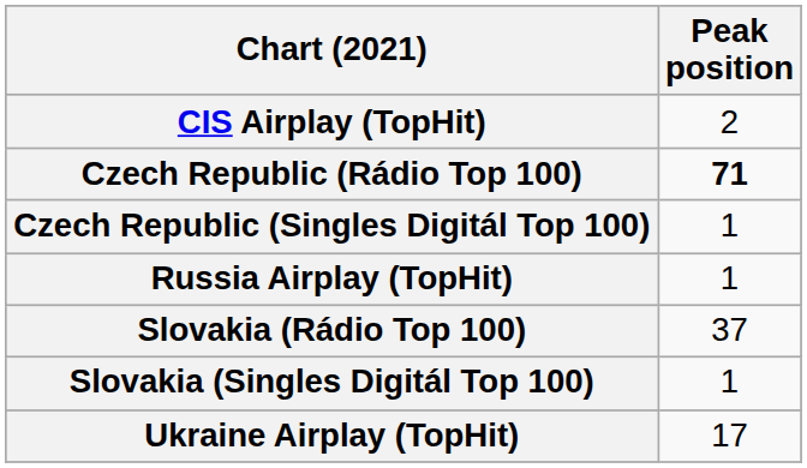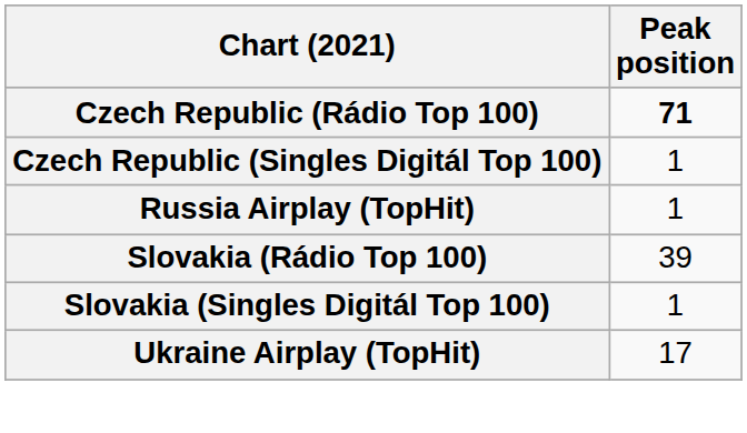- row: CIS Airplay (TopHit) | 2
Slovakia (Rádio Top 100) | Peak position: 37 -> 39
